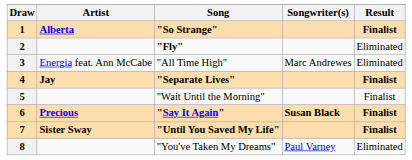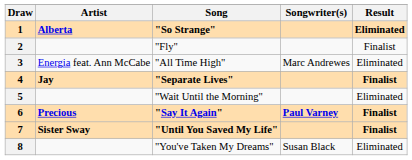1 | Result: Finalist -> Eliminated
2 | Song: bold -> normal
2 | Result: Eliminated -> Finalist
5 | Result: Finalist -> Eliminated
6 | Songwriter(s): Susan Black -> Paul Varney
8 | Songwriter(s): Paul Varney -> Susan Black
